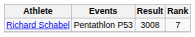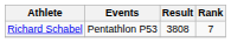Richard Schabel | Result: 3008 -> 3808
